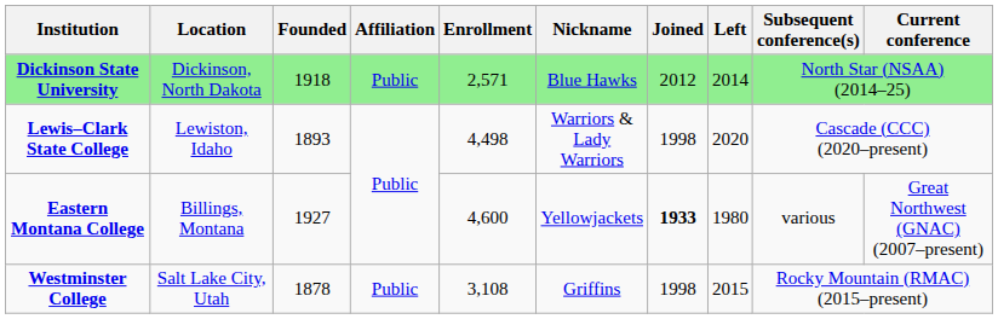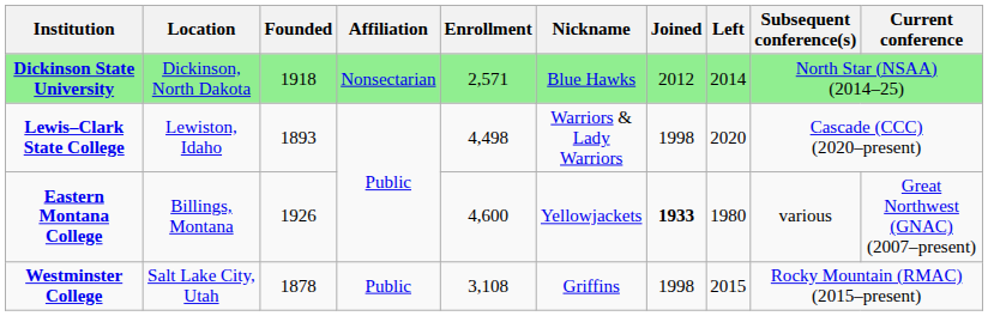Dickinson State University | Affiliation: Public -> Nonsectarian
Eastern Montana College | Founded: 1927 -> 1926
